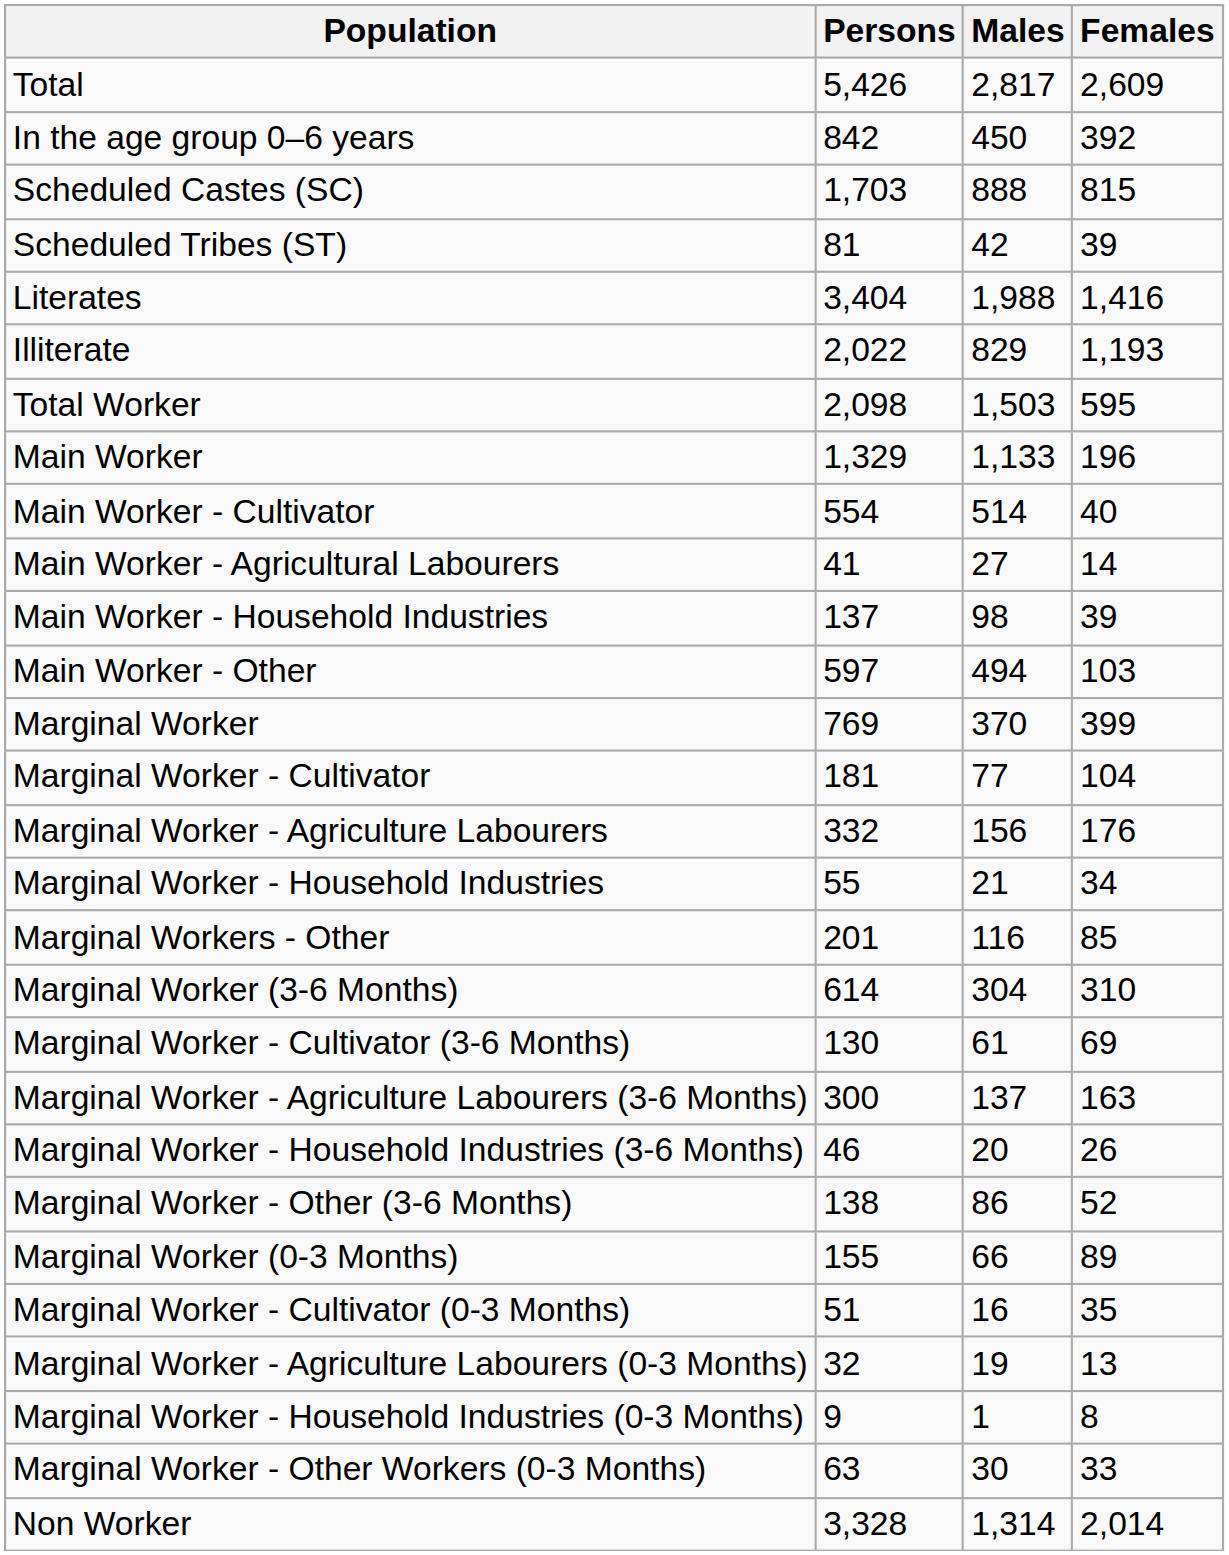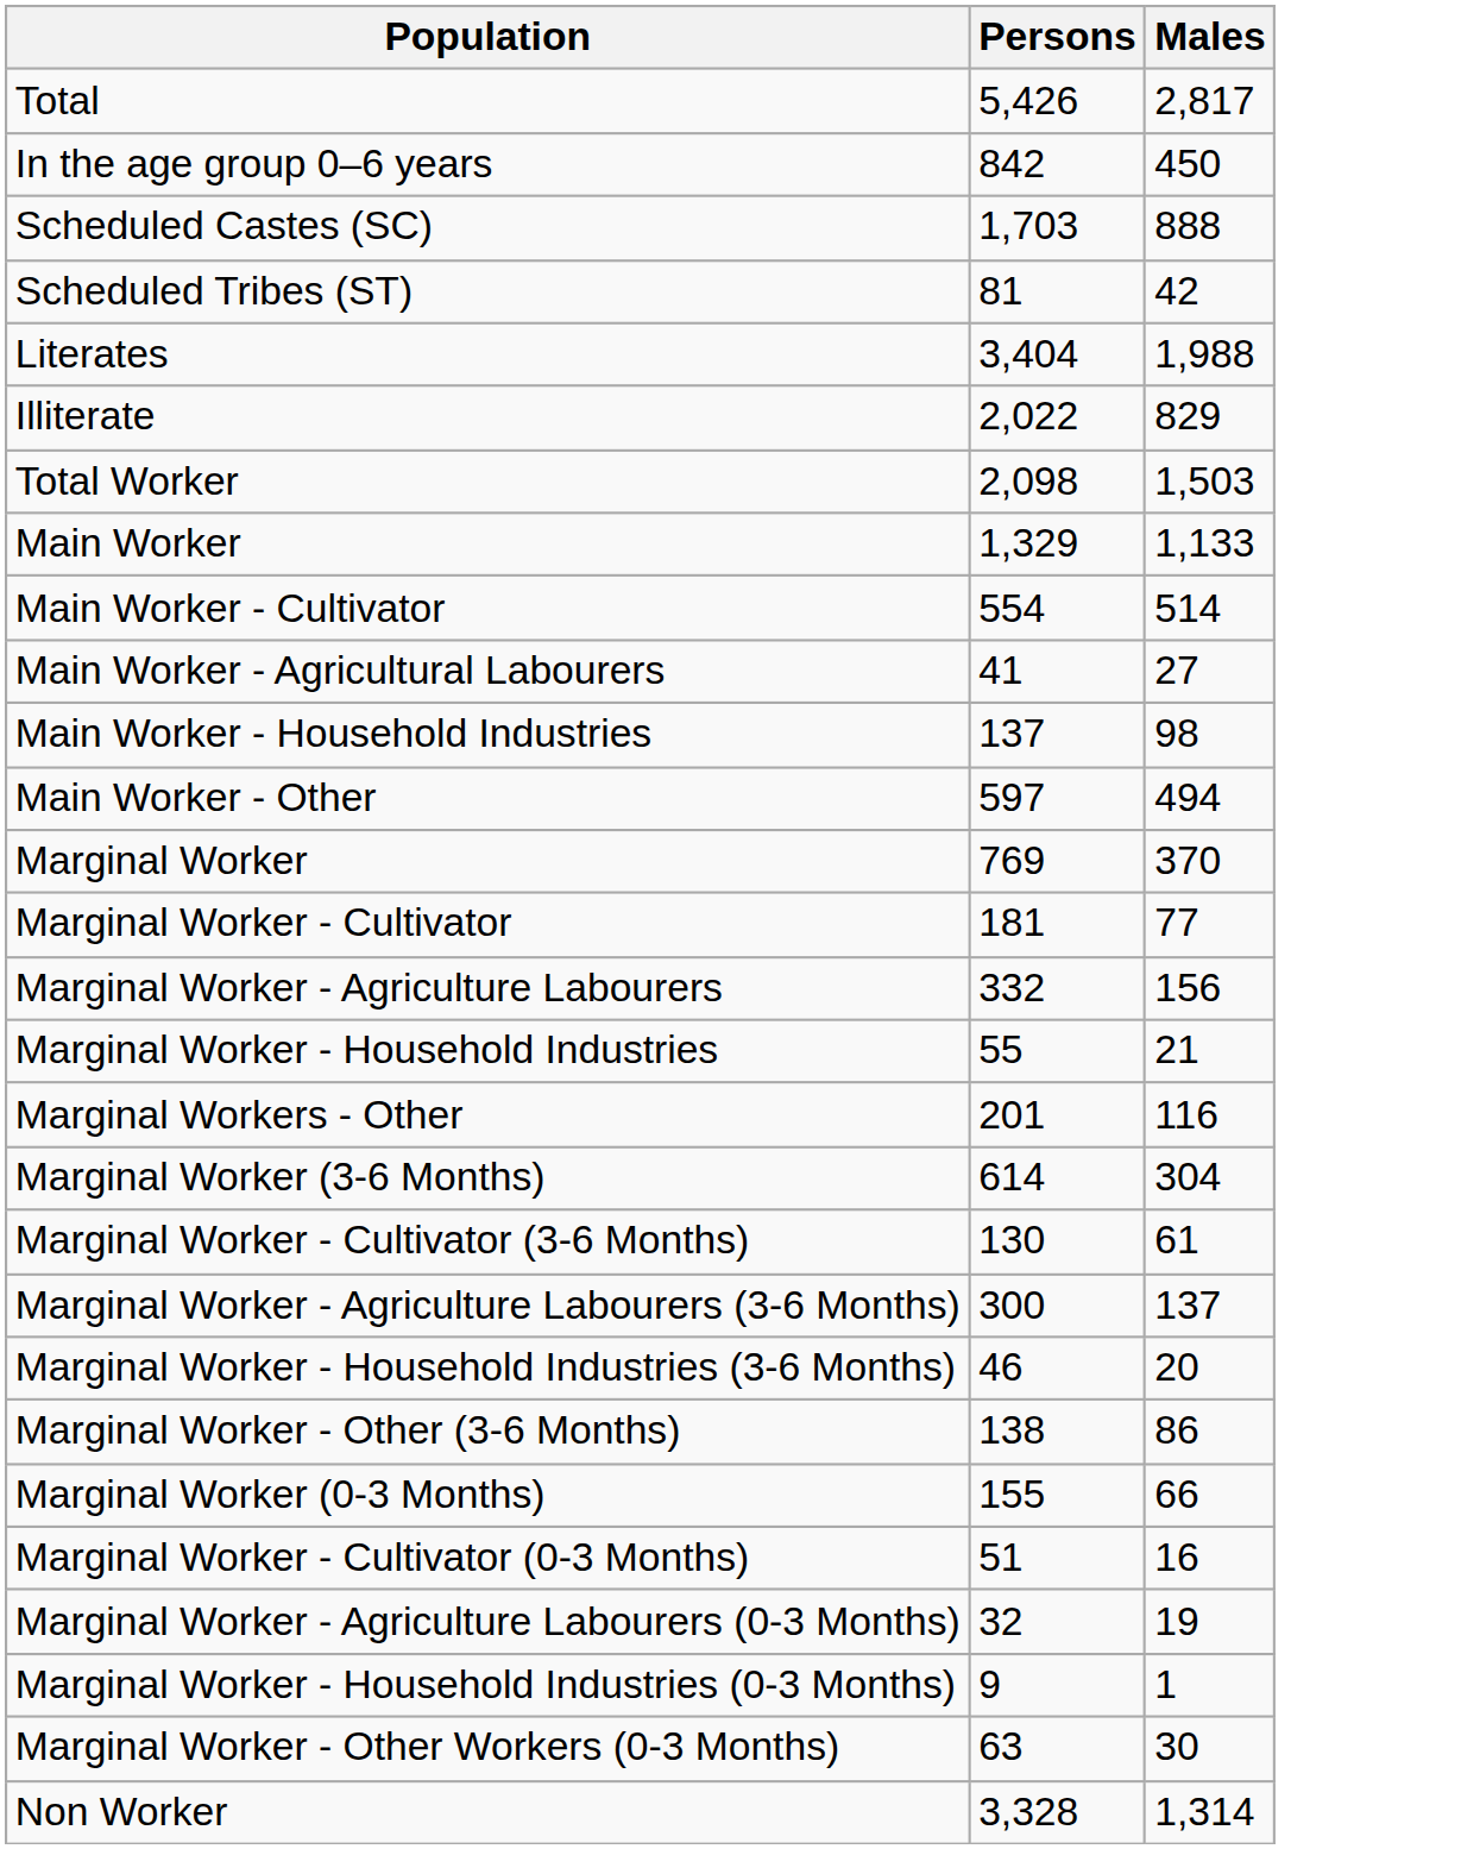- column: Females | 2,609 | 392 | 815 | 39 | 1,416 | 1,193 | 595 | 196 | 40 | 14 | 39 | 103 | 399 | 104 | 176 | 34 | 85 | 310 | 69 | 163 | 26 | 52 | 89 | 35 | 13 | 8 | 33 | 2,014
